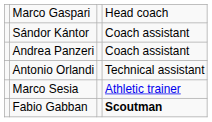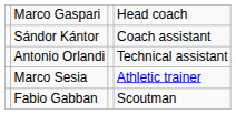- row: Andrea Panzeri | Coach assistant
Fabio Gabban | column 4: bold -> normal
